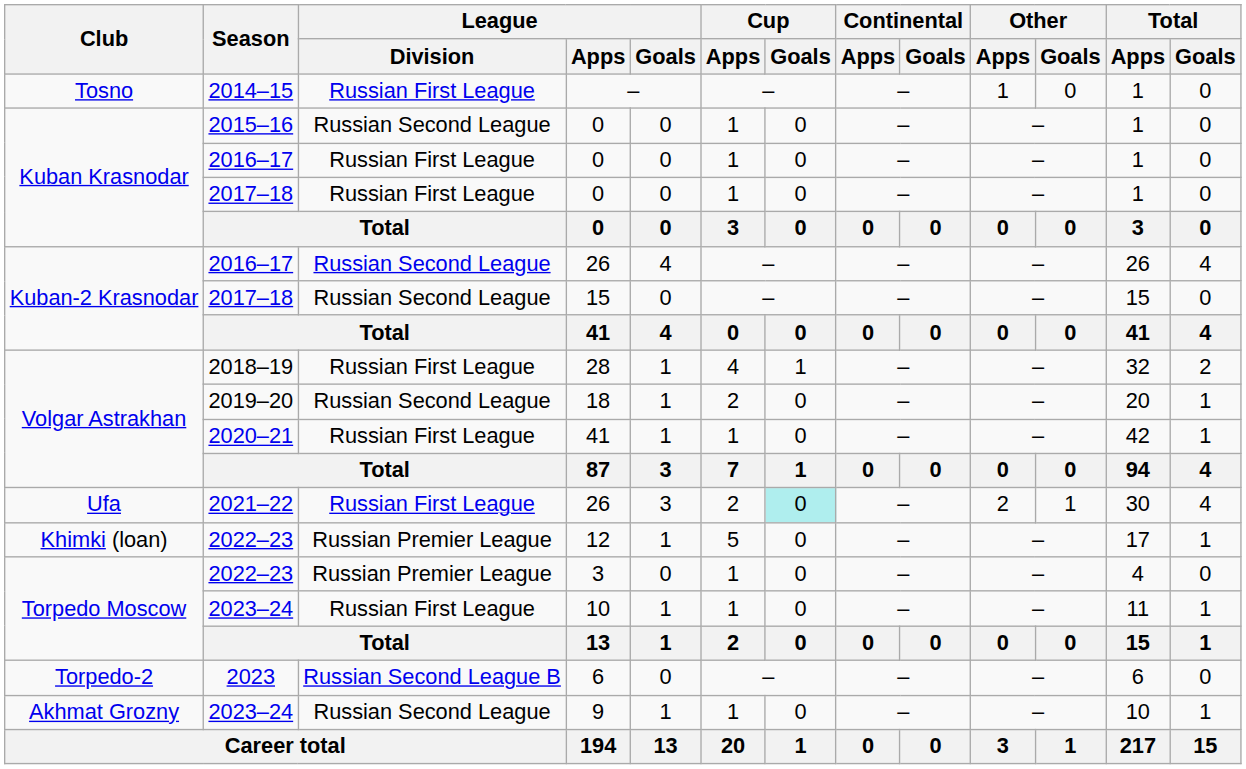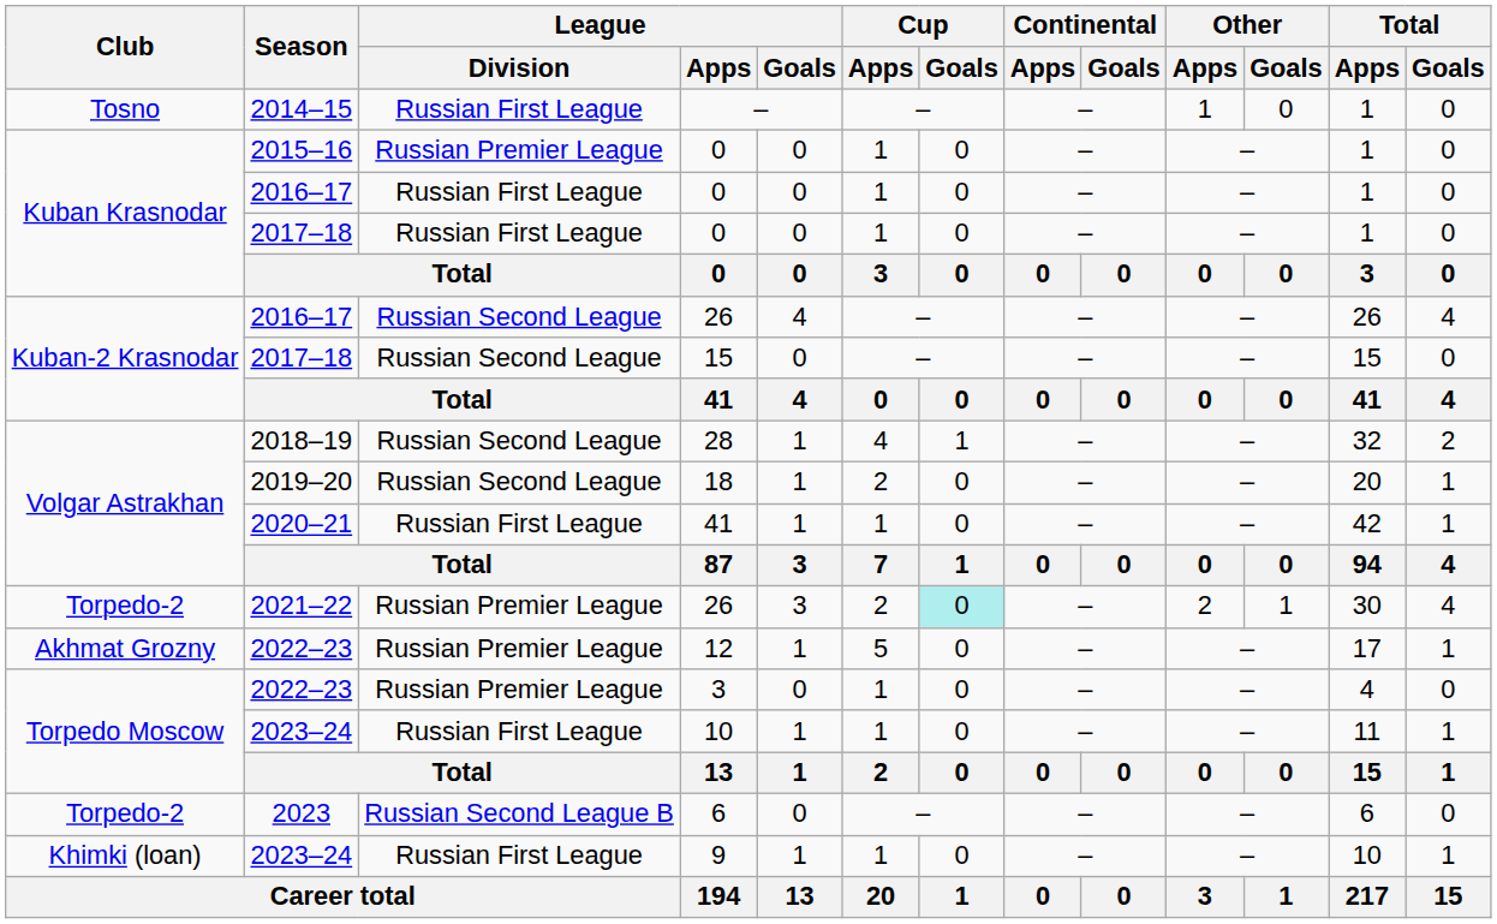2015–16 / 0 | League / Division: Russian Second League -> Russian Premier League
28 | League / Division: Russian First League -> Russian Second League
2021–22 / 26 | Club: Ufa -> Torpedo-2
2021–22 / 26 | League / Division: Russian First League -> Russian Premier League
12 | Club: Khimki (loan) -> Akhmat Grozny
9 | Club: Akhmat Grozny -> Khimki (loan)
9 | League / Division: Russian Second League -> Russian First League
